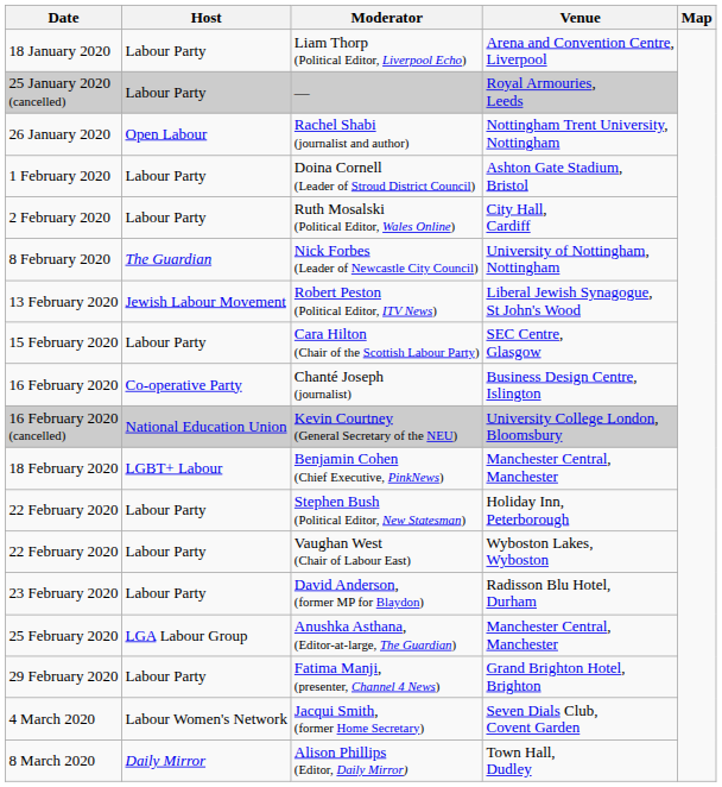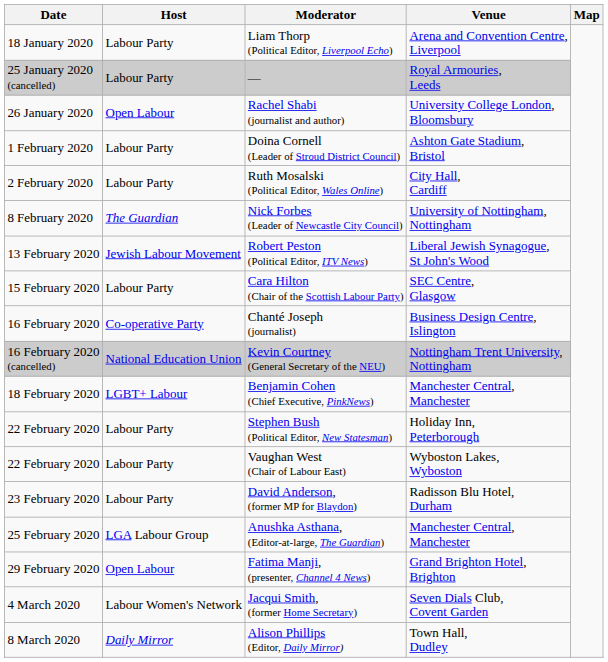Rachel Shabi (journalist and author) | Venue: Nottingham Trent University, Nottingham -> University College London, Bloomsbury
Kevin Courtney (General Secretary of the NEU) | Venue: University College London, Bloomsbury -> Nottingham Trent University, Nottingham
Fatima Manji, (presenter, Channel 4 News) | Host: Labour Party -> Open Labour
